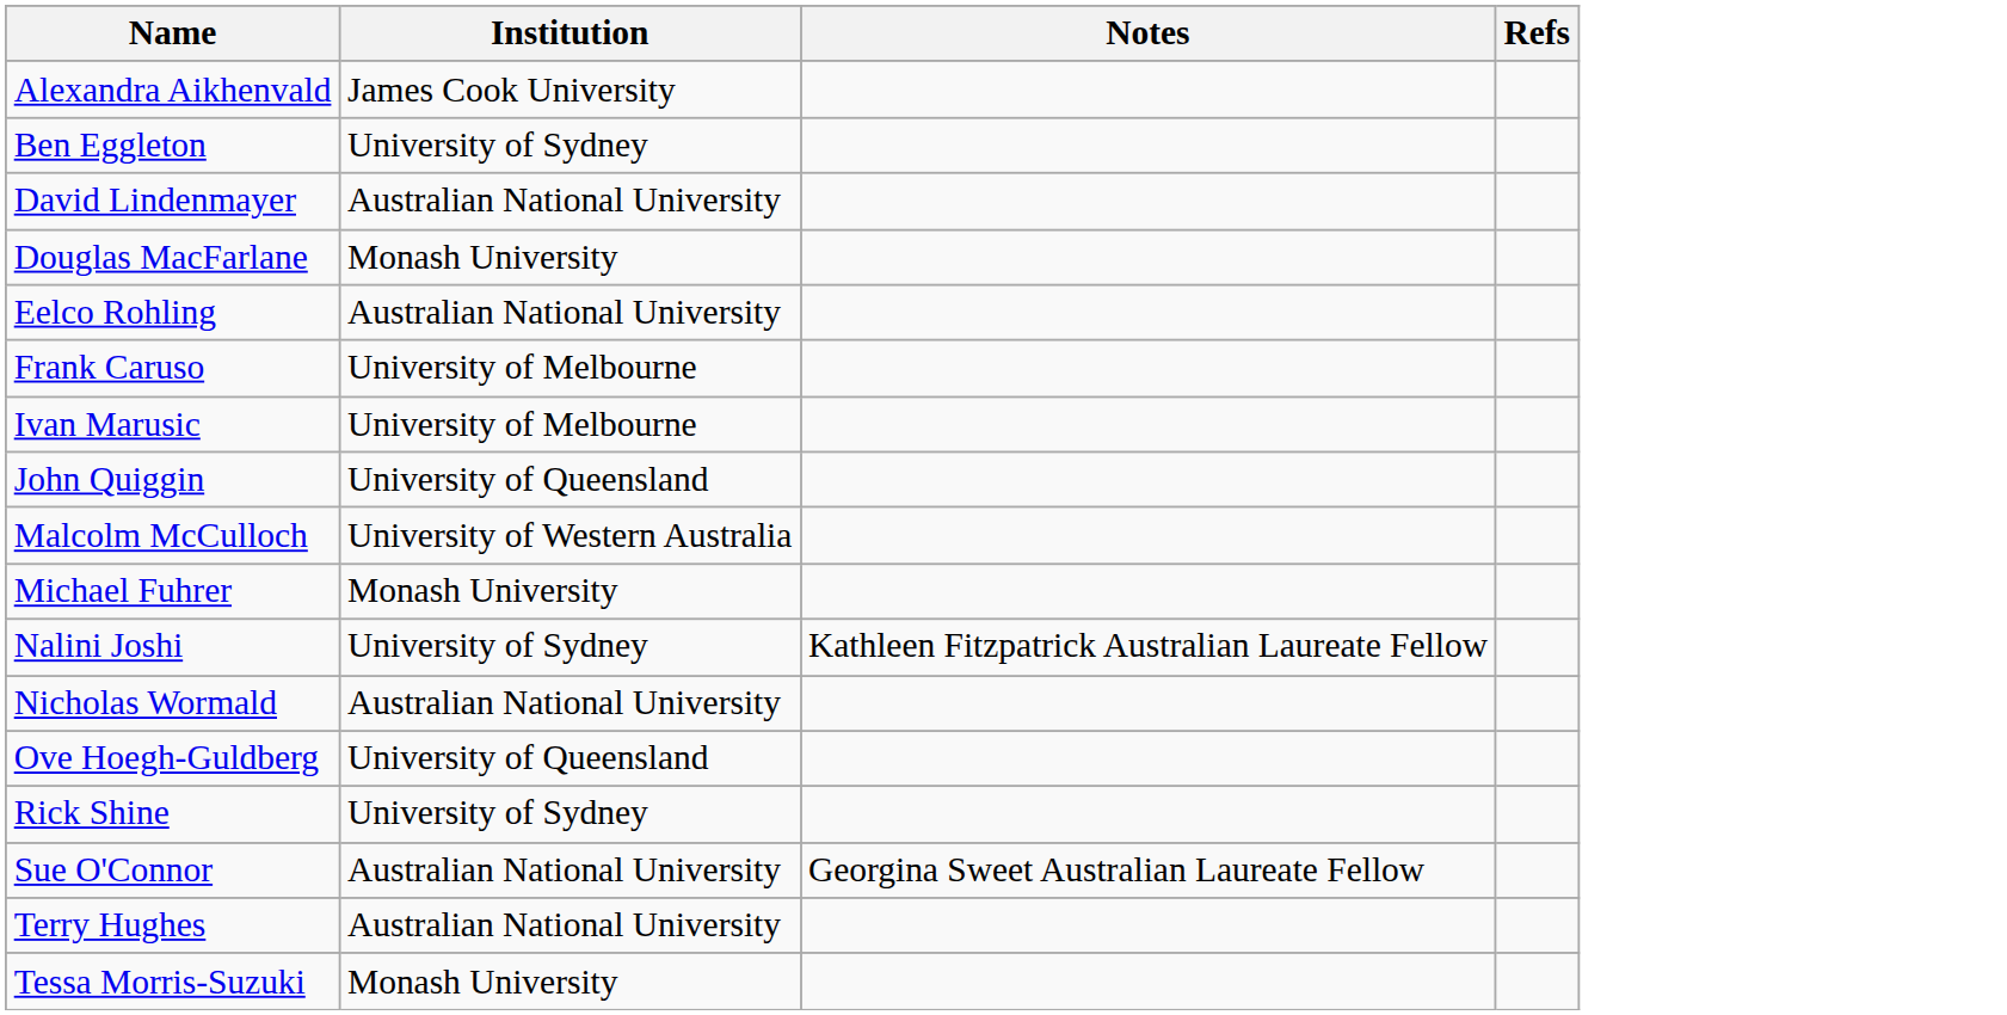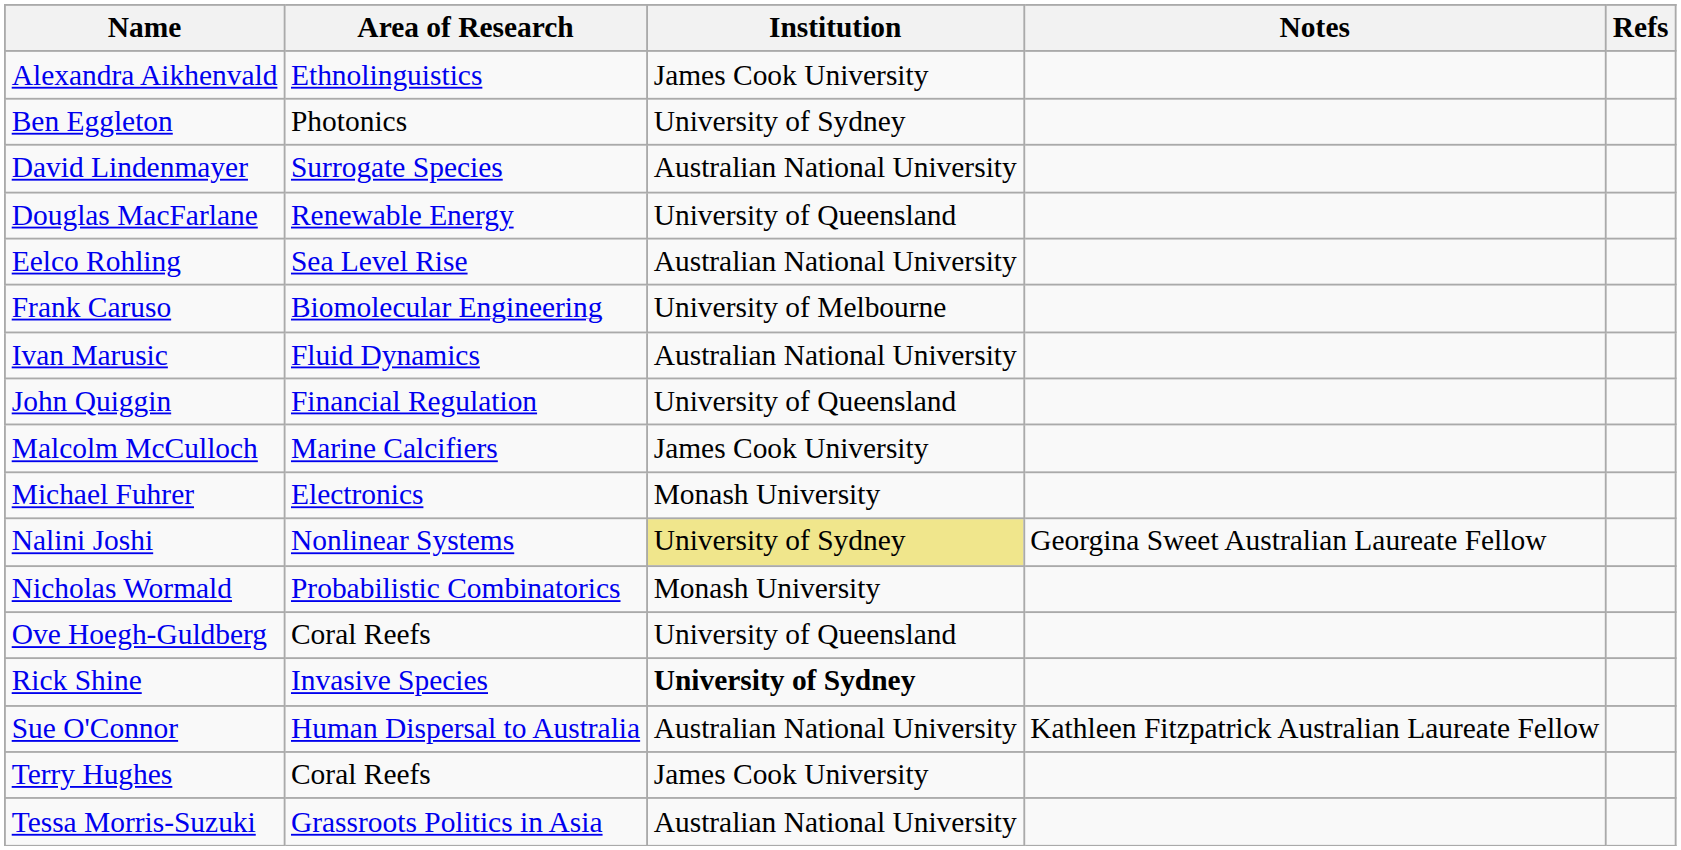+ column: Area of Research | Ethnolinguistics | Photonics | Surrogate Species | Renewable Energy | Sea Level Rise | Biomolecular Engineering | Fluid Dynamics | Financial Regulation | Marine Calcifiers | Electronics | Nonlinear Systems | Probabilistic Combinatorics | Coral Reefs | Invasive Species | Human Dispersal to Australia | Coral Reefs | Grassroots Politics in Asia
Douglas MacFarlane | Institution: Monash University -> University of Queensland
Ivan Marusic | Institution: University of Melbourne -> Australian National University
Malcolm McCulloch | Institution: University of Western Australia -> James Cook University
Nalini Joshi | Institution: no background -> khaki background
Nalini Joshi | Notes: Kathleen Fitzpatrick Australian Laureate Fellow -> Georgina Sweet Australian Laureate Fellow
Nicholas Wormald | Institution: Australian National University -> Monash University
Rick Shine | Institution: normal -> bold
Sue O'Connor | Notes: Georgina Sweet Australian Laureate Fellow -> Kathleen Fitzpatrick Australian Laureate Fellow
Terry Hughes | Institution: Australian National University -> James Cook University
Tessa Morris-Suzuki | Institution: Monash University -> Australian National University
